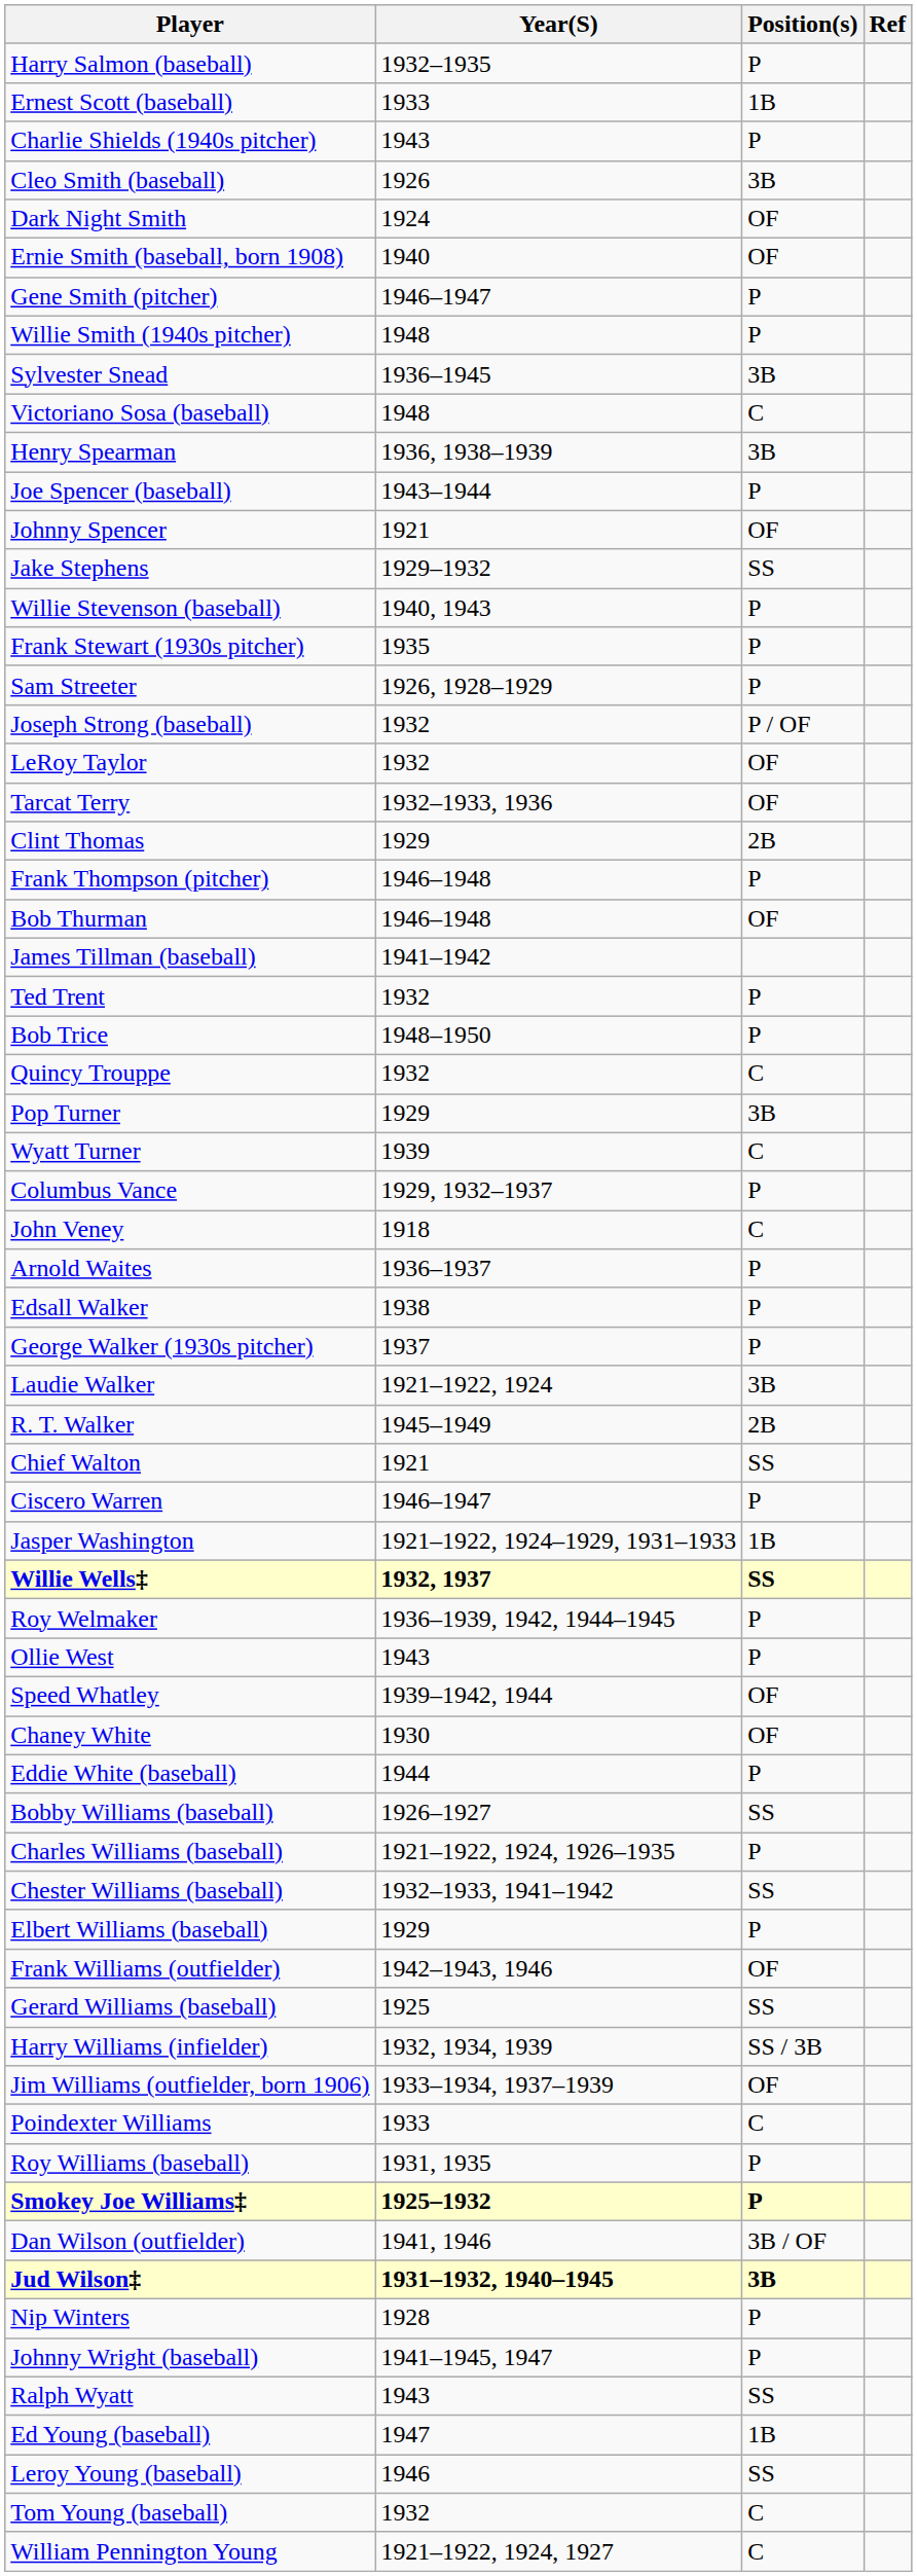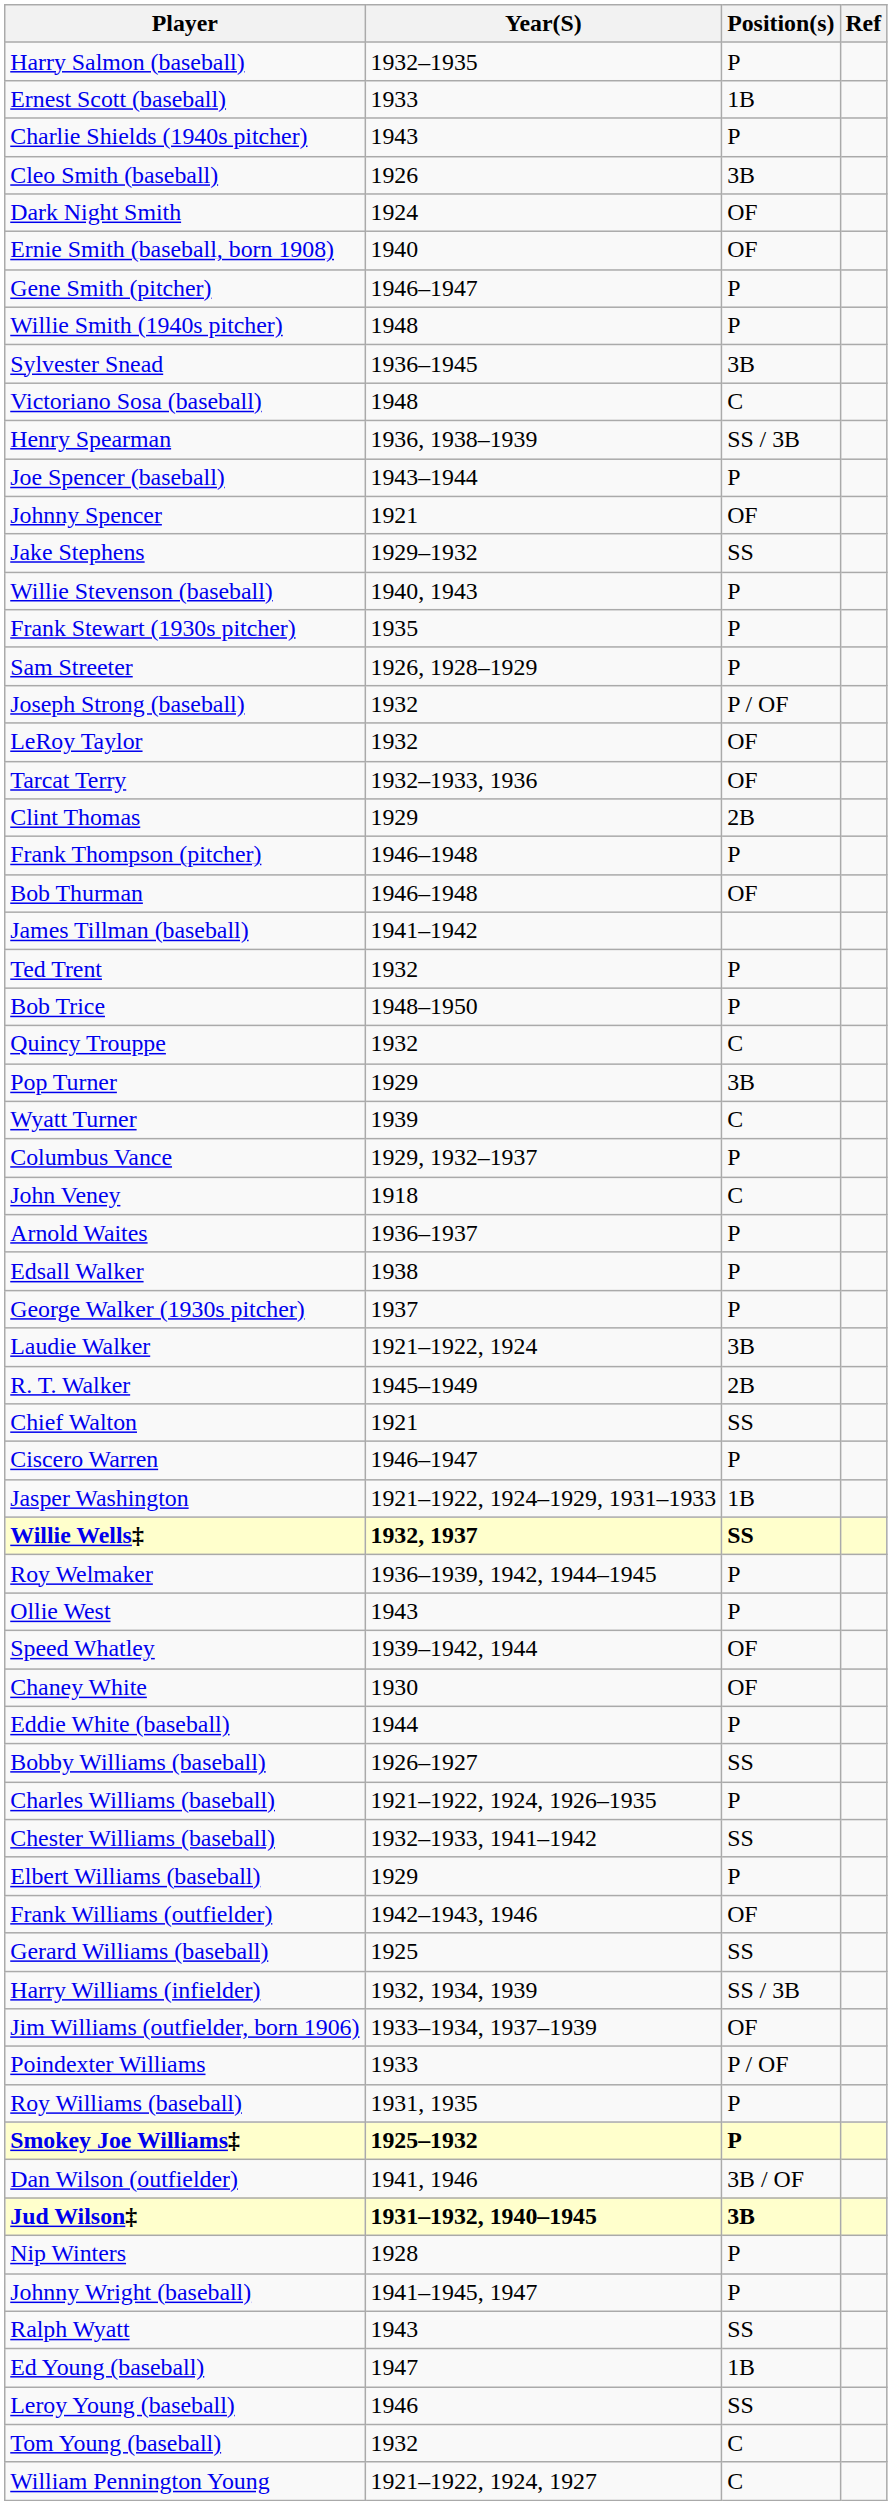Henry Spearman | Position(s): 3B -> SS / 3B
Poindexter Williams | Position(s): C -> P / OF
